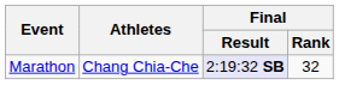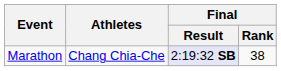Marathon | Final / Rank: 32 -> 38
